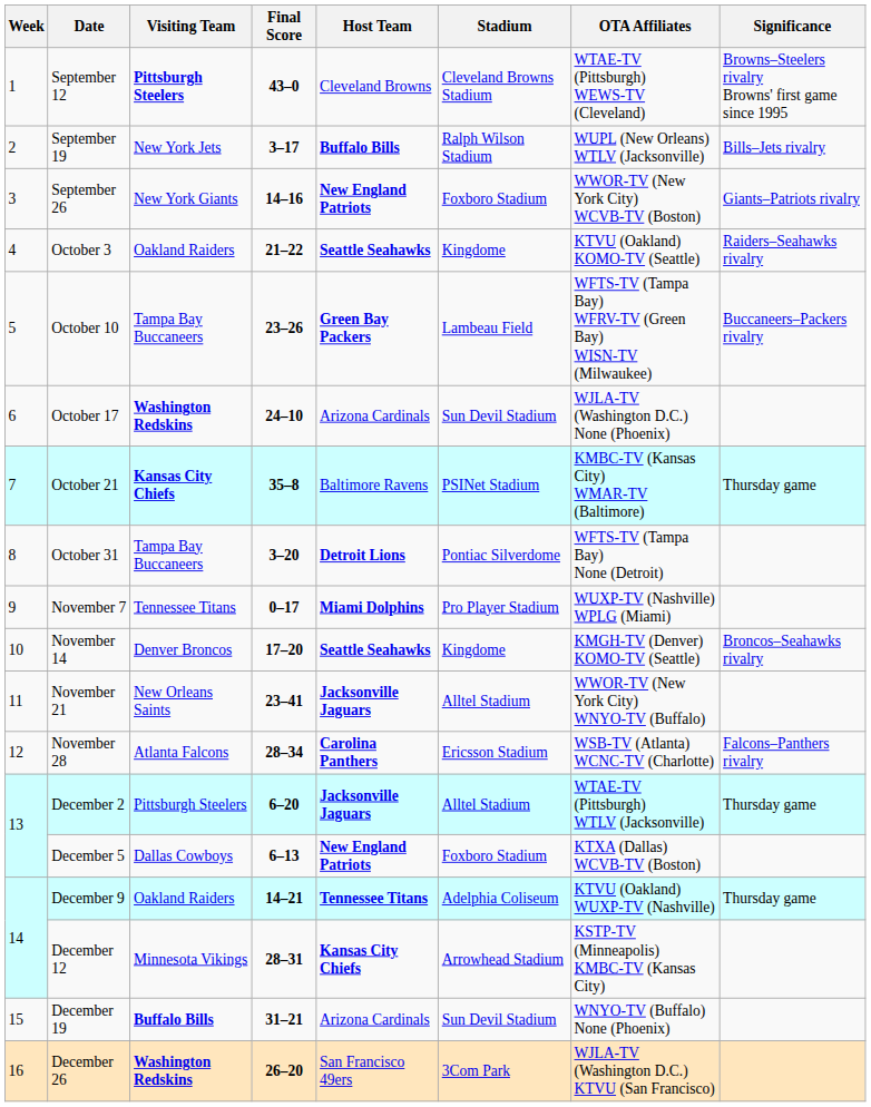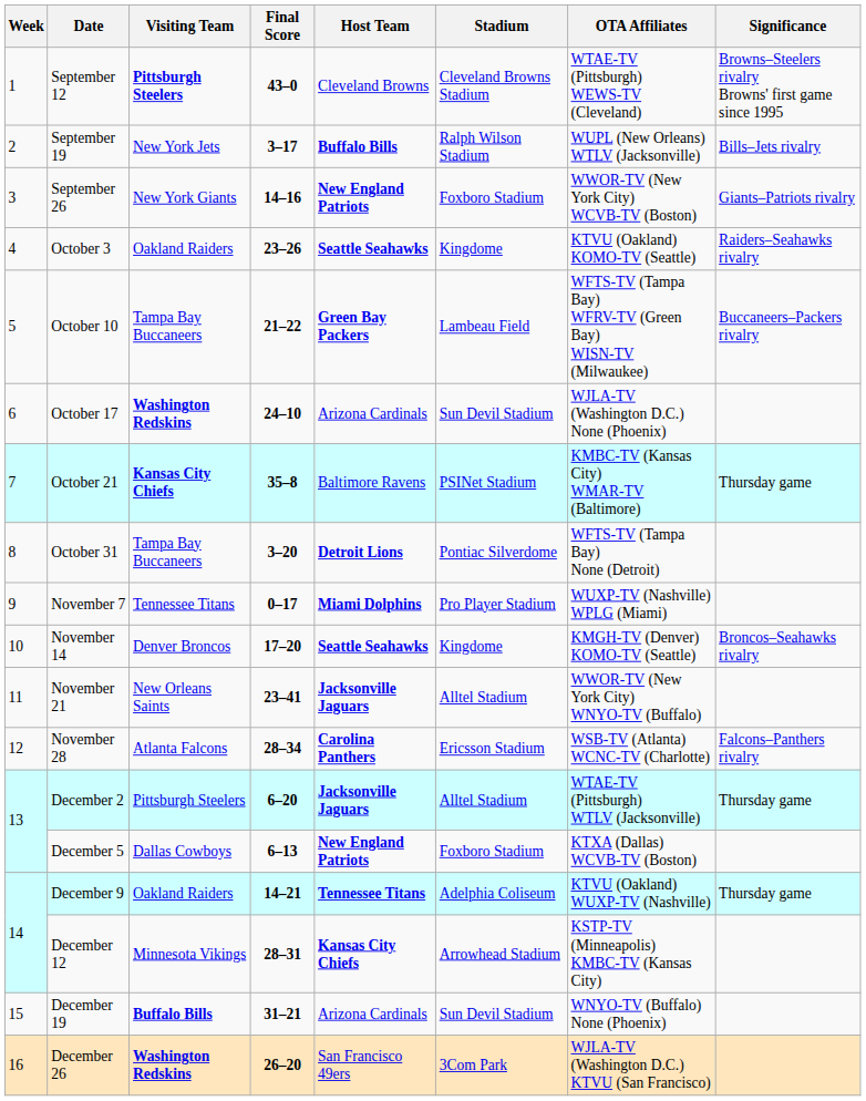October 3 | Final Score: 21–22 -> 23–26
October 10 | Final Score: 23–26 -> 21–22
